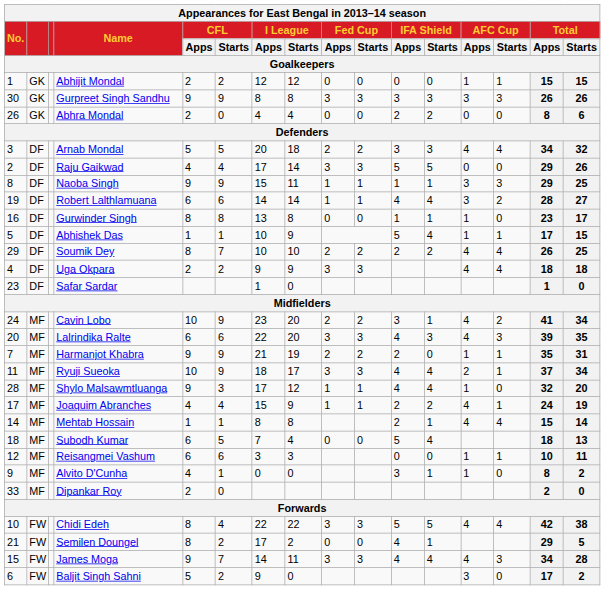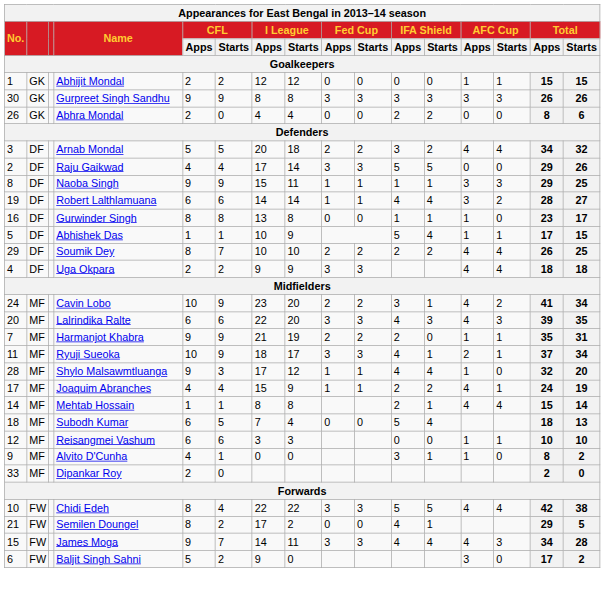Arnab Mondal | IFA Shield / Starts: 3 -> 2
- row: 23 | DF | Safar Sardar | 1 | 0 | 1 | 0
Ryuji Sueoka | IFA Shield / Starts: 4 -> 1
Reisangmei Vashum | Total / Starts: 11 -> 10
